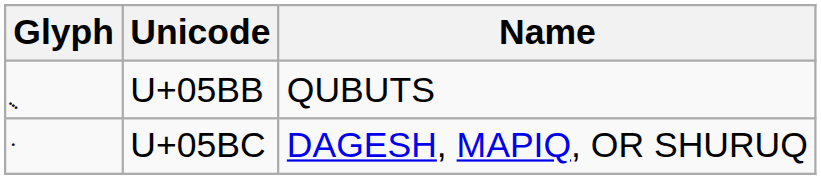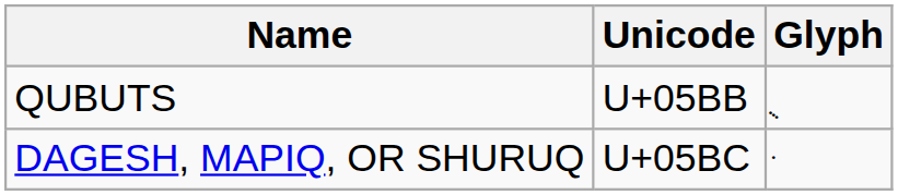columns swapped: Glyph <-> Name
